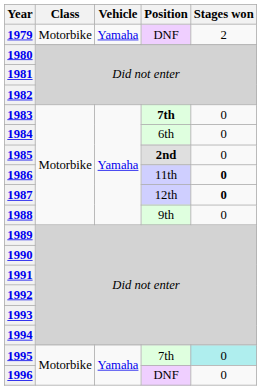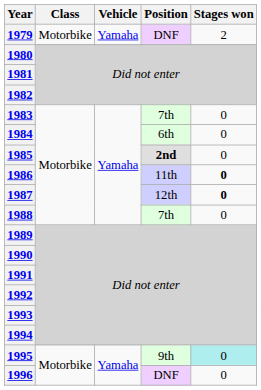1983 | Position: bold -> normal
1988 | Position: 9th -> 7th
1995 | Position: 7th -> 9th
